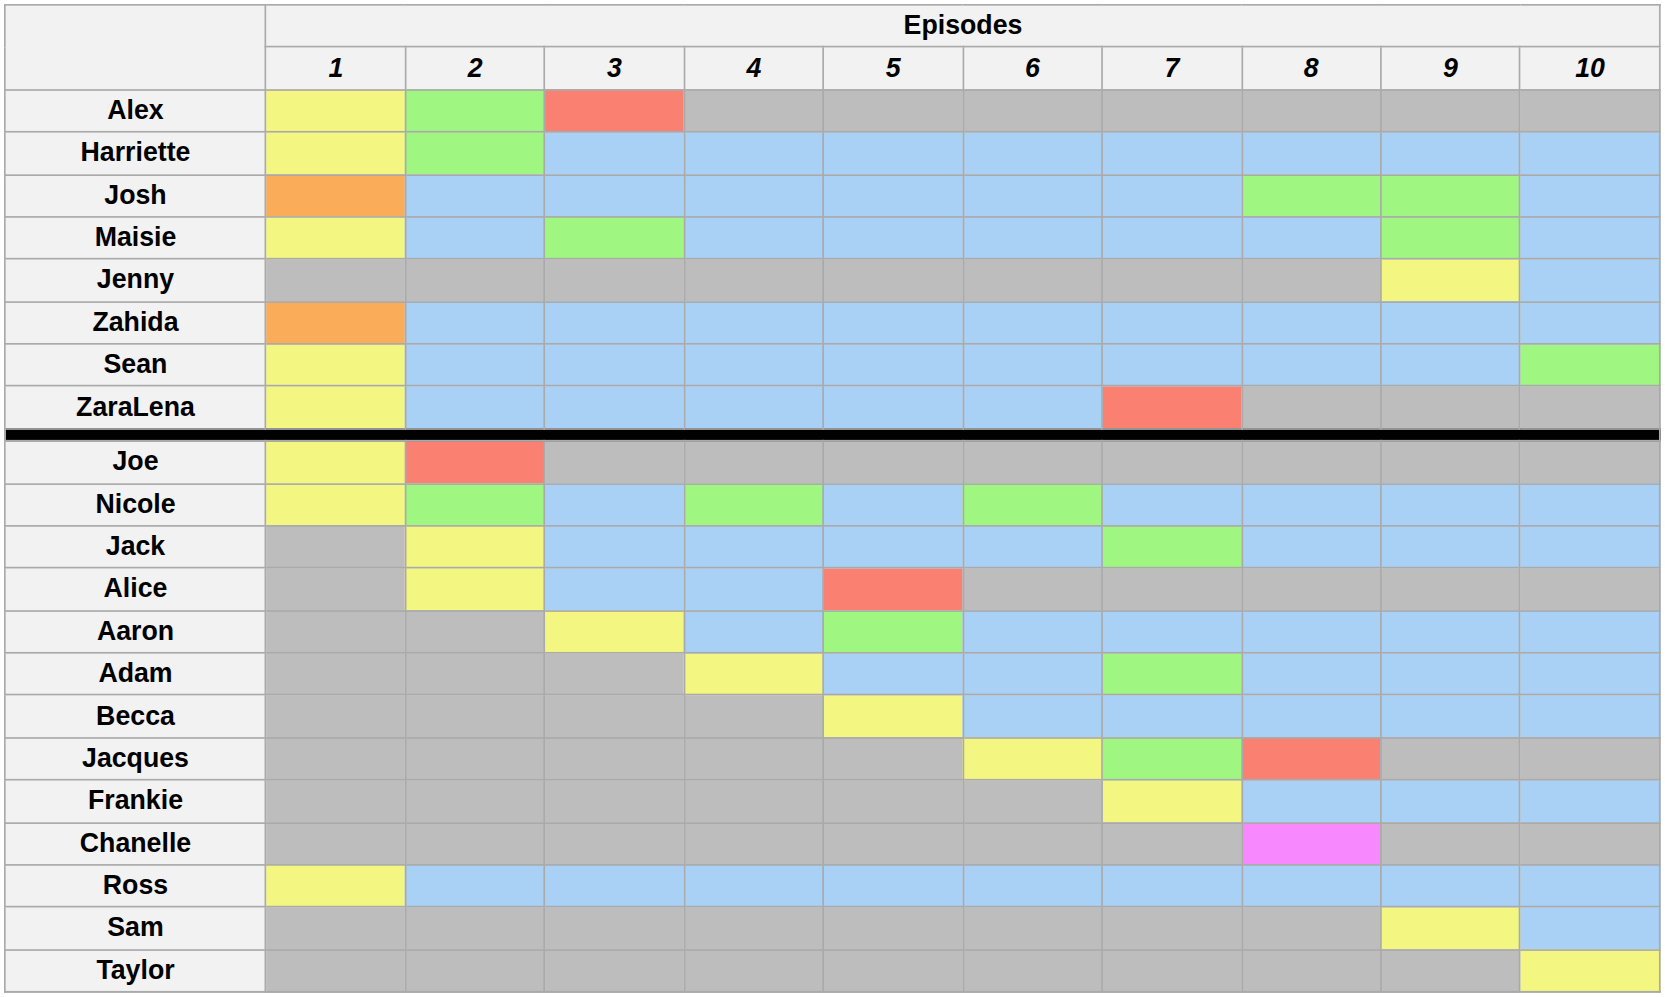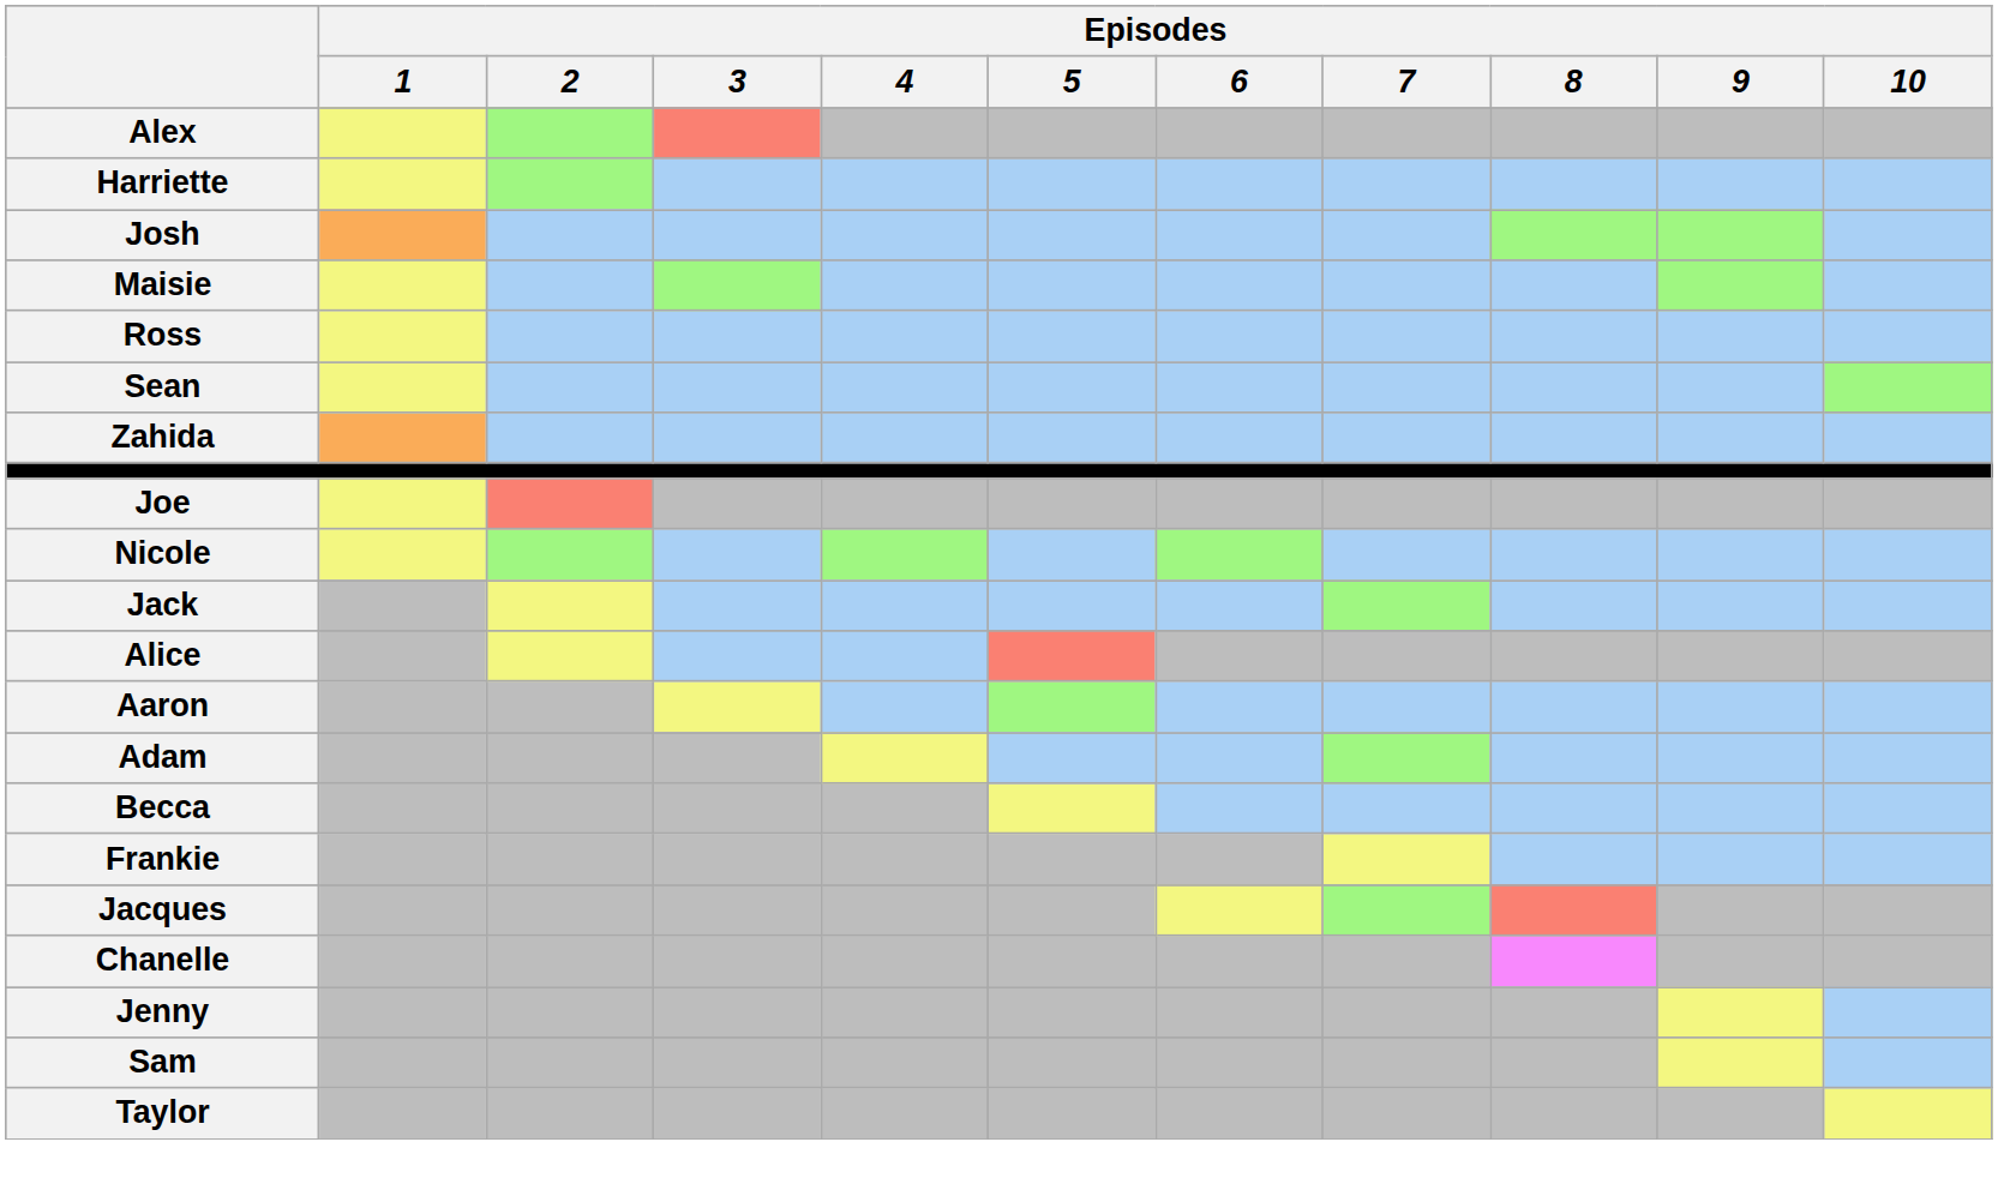rows swapped: Ross <-> Jenny
rows swapped: Sean <-> Zahida
- row: ZaraLena
rows swapped: Jacques <-> Frankie
